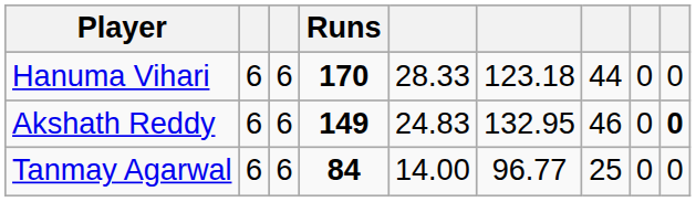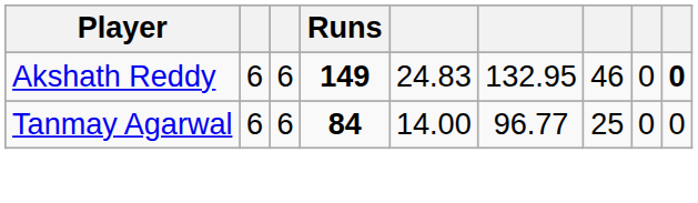- row: Hanuma Vihari | 6 | 6 | 170 | 28.33 | 123.18 | 44 | 0 | 0
